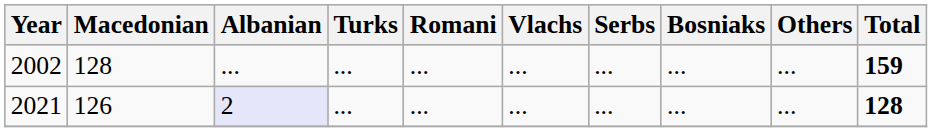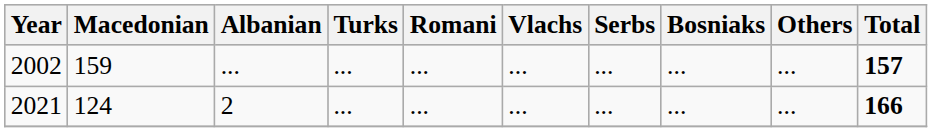2002 | Macedonian: 128 -> 159
2002 | Total: 159 -> 157
2021 | Macedonian: 126 -> 124
2021 | Albanian: lavender background -> no background
2021 | Total: 128 -> 166
